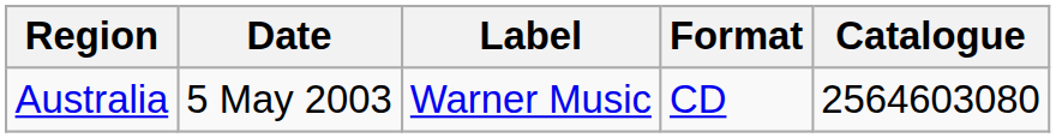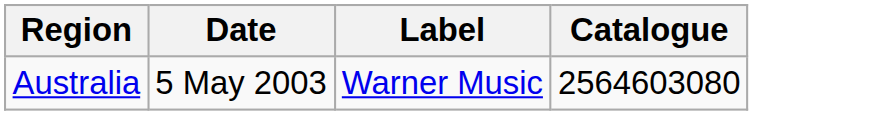- column: Format | CD
